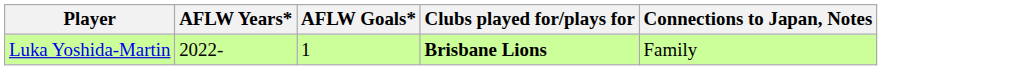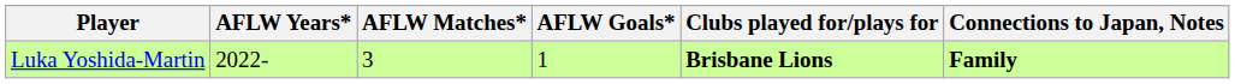+ column: AFLW Matches* | 3
Luka Yoshida-Martin | Connections to Japan, Notes: normal -> bold
